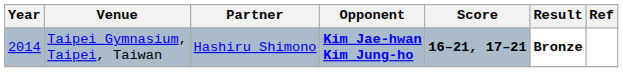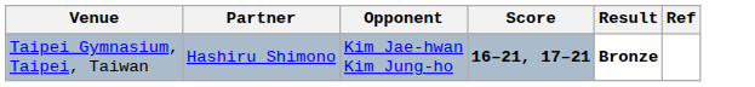- column: Year | 2014
Taipei Gymnasium, Taipei, Taiwan | Opponent: bold -> normal
